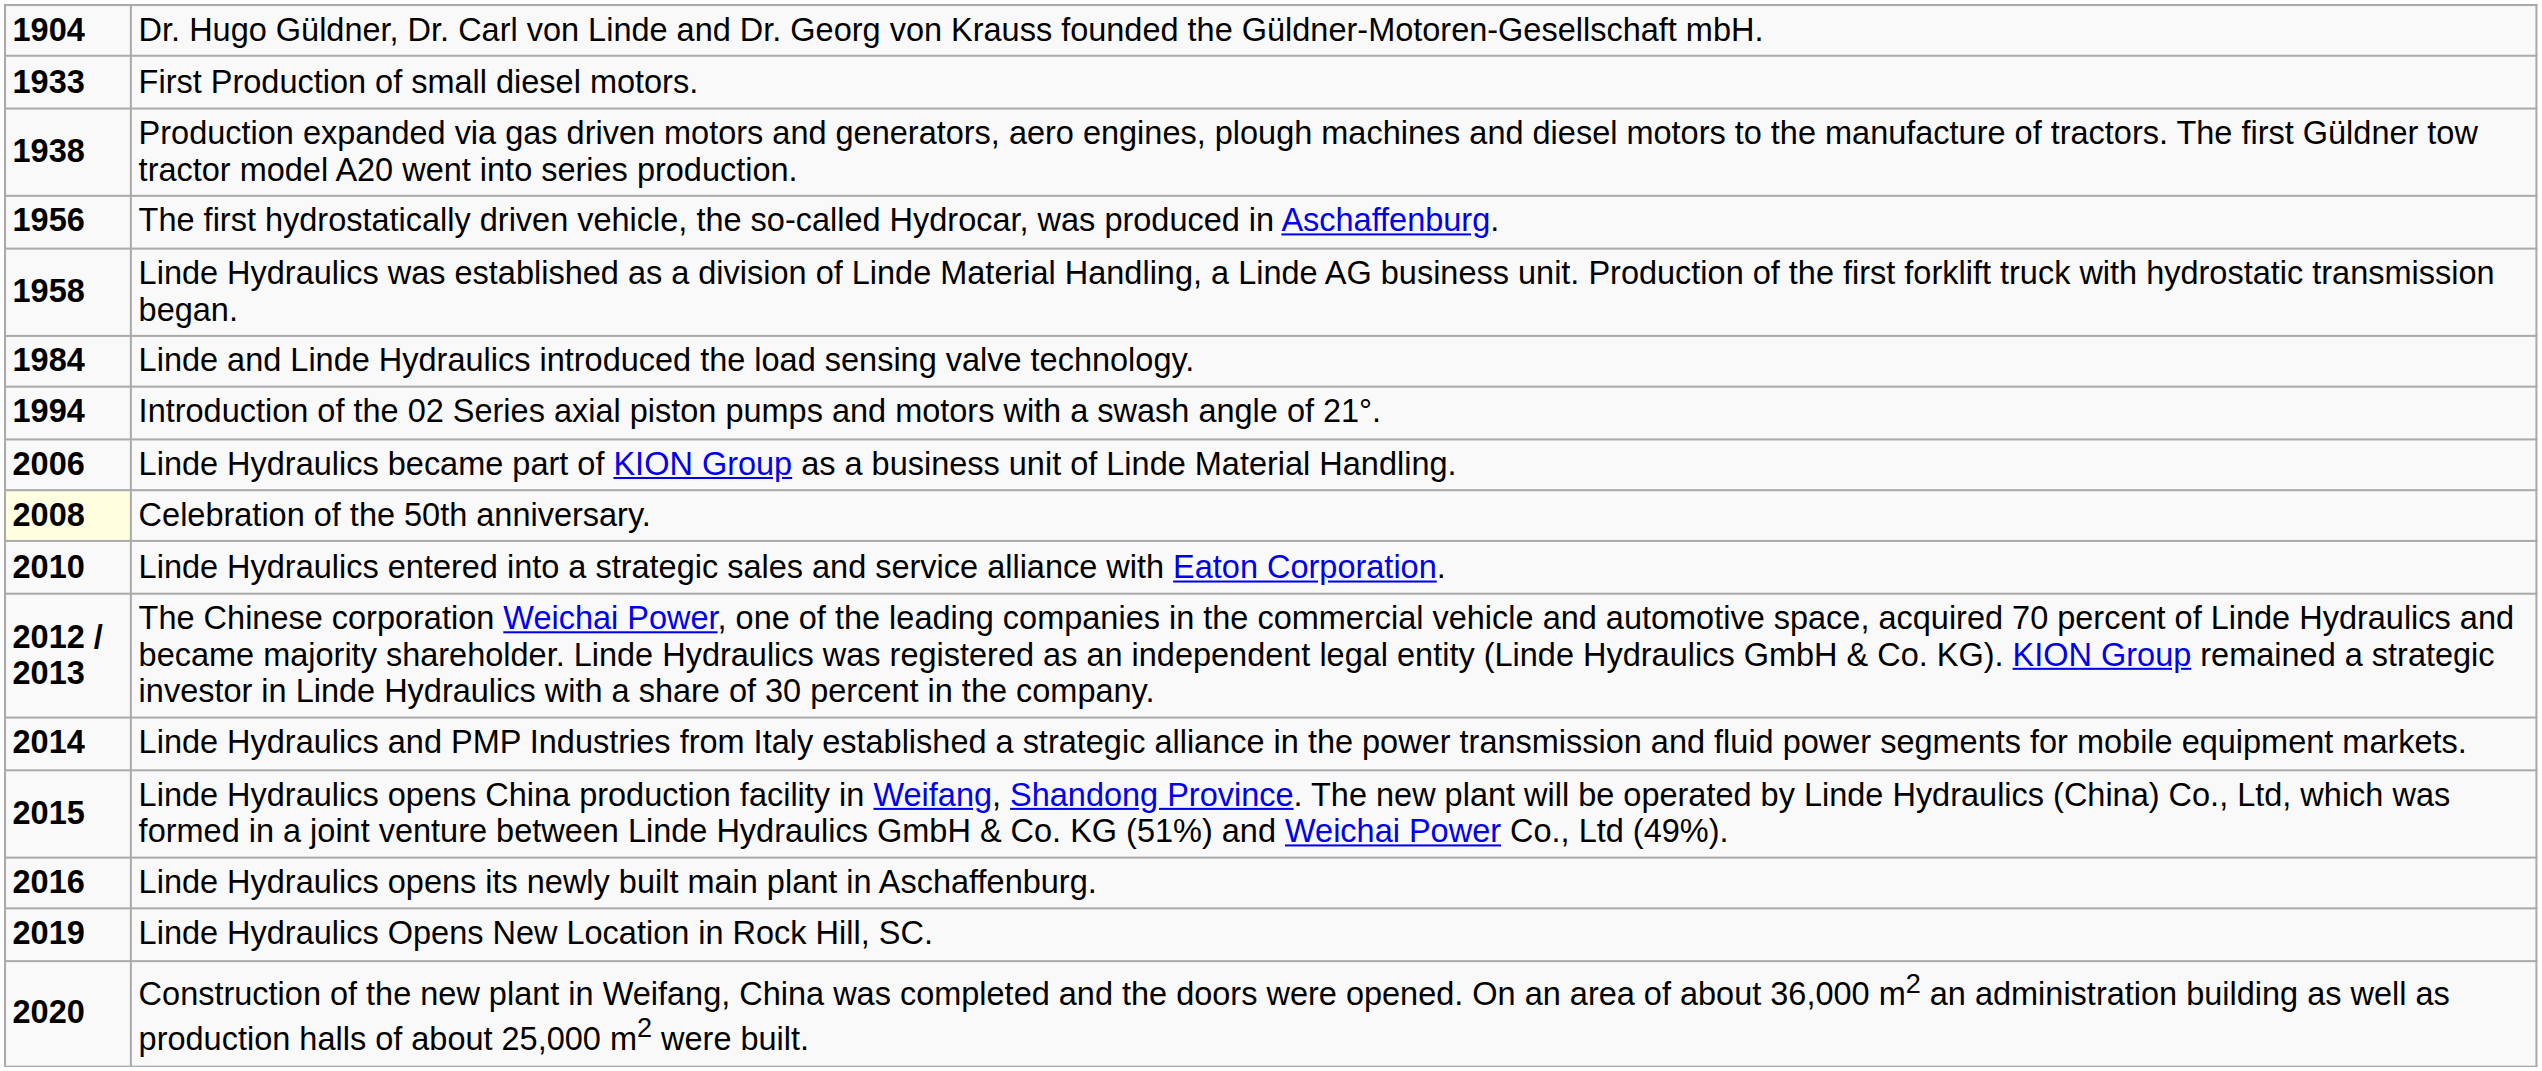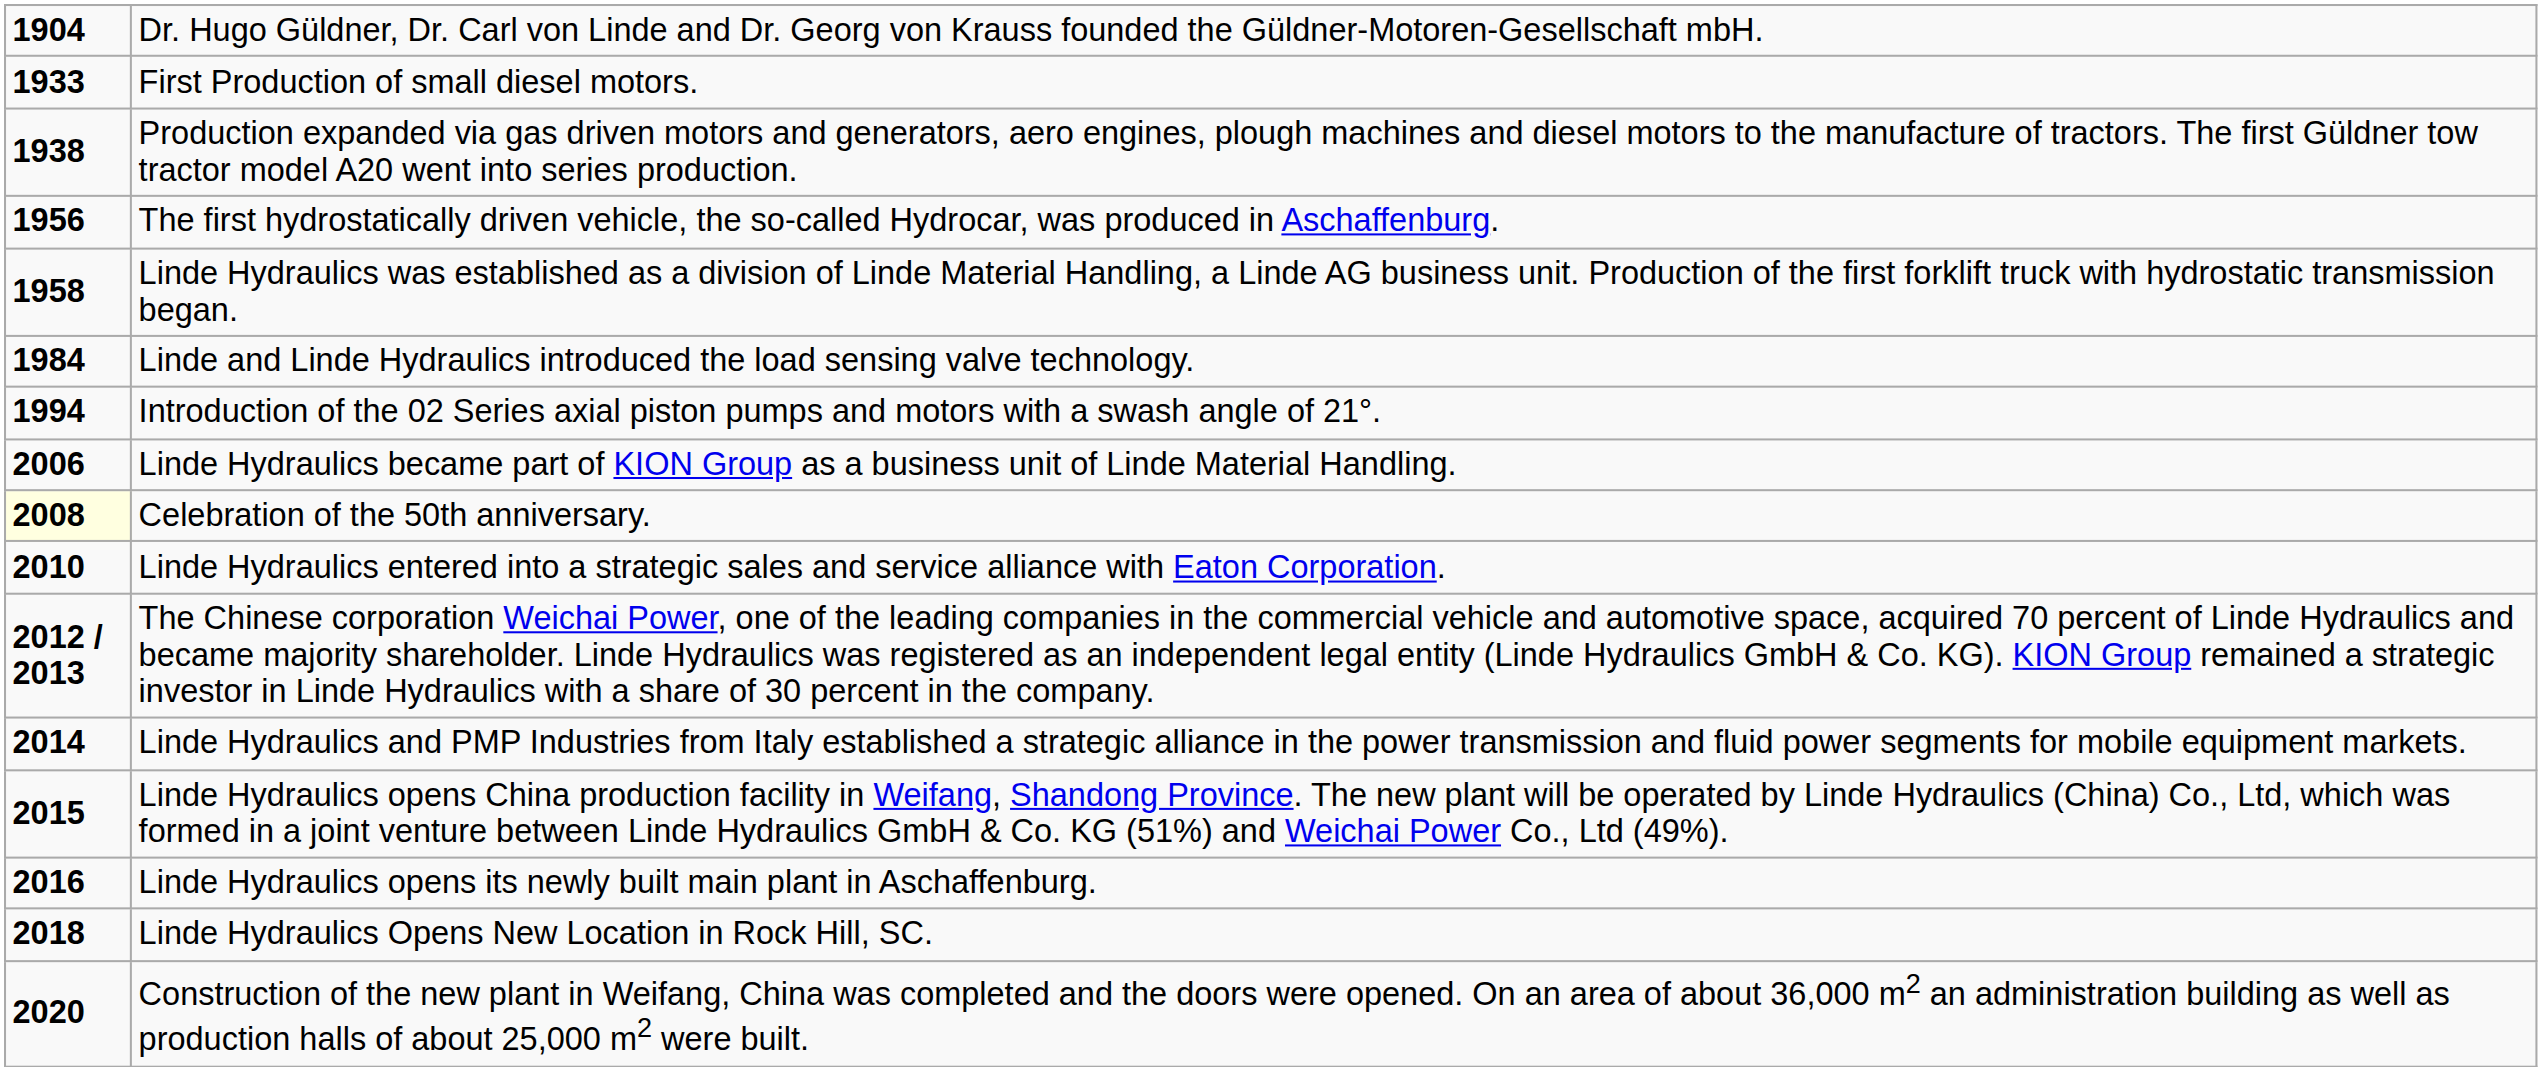Linde Hydraulics Opens New Location in Rock Hill, SC. | column 1: 2019 -> 2018
